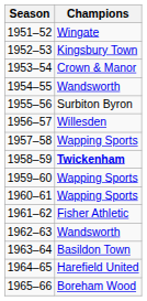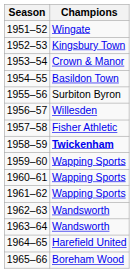1954–55 | Champions: Wandsworth -> Basildon Town
1957–58 | Champions: Wapping Sports -> Fisher Athletic
1961–62 | Champions: Fisher Athletic -> Wapping Sports
1963–64 | Champions: Basildon Town -> Wandsworth
